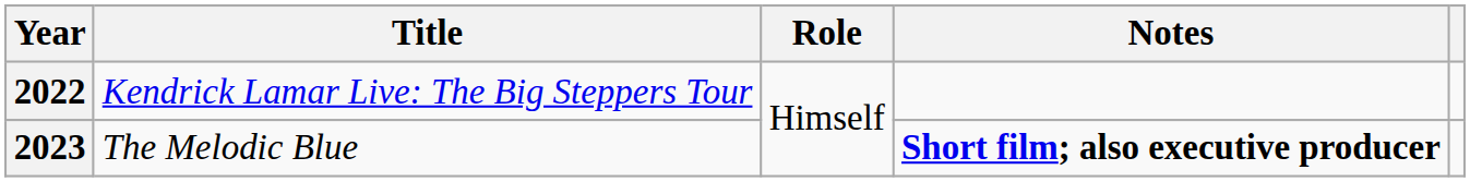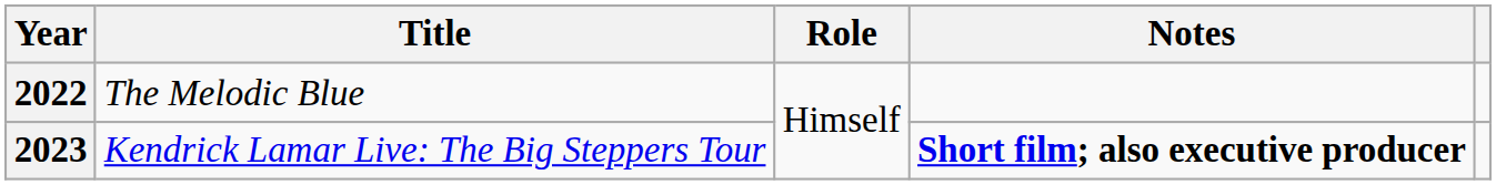2022 | Title: Kendrick Lamar Live: The Big Steppers Tour -> The Melodic Blue
2023 | Title: The Melodic Blue -> Kendrick Lamar Live: The Big Steppers Tour
